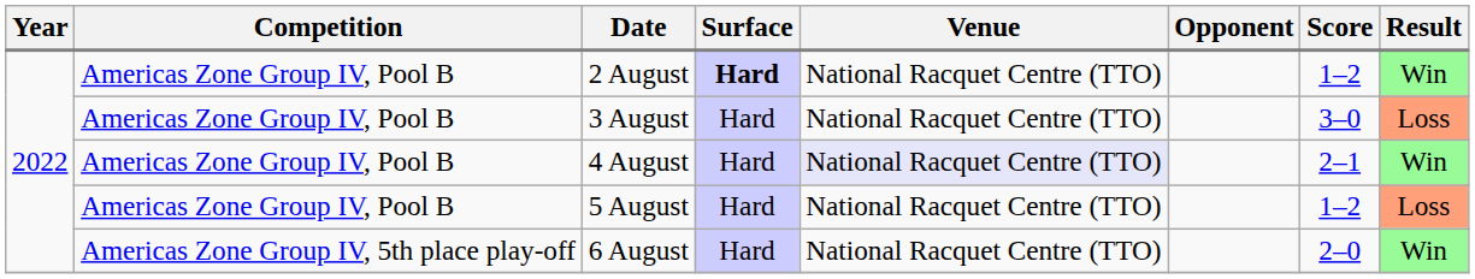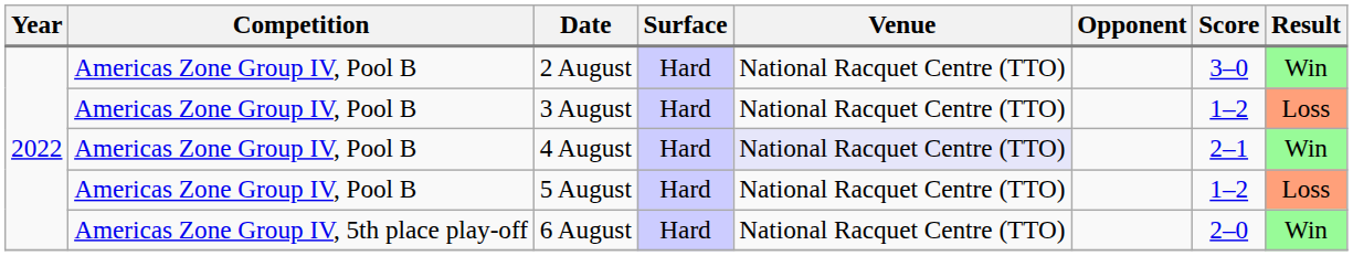2 August | Surface: bold -> normal
2 August | Score: 1–2 -> 3–0
3 August | Score: 3–0 -> 1–2
